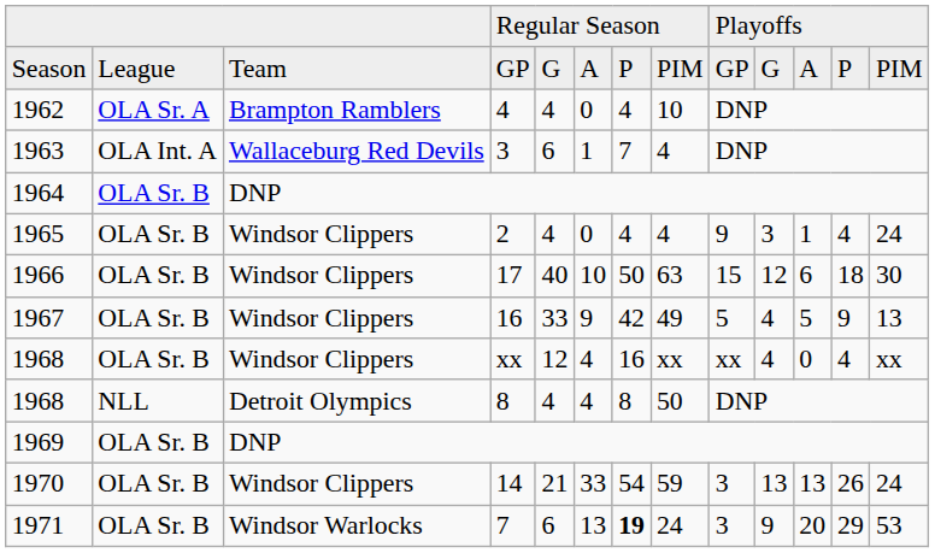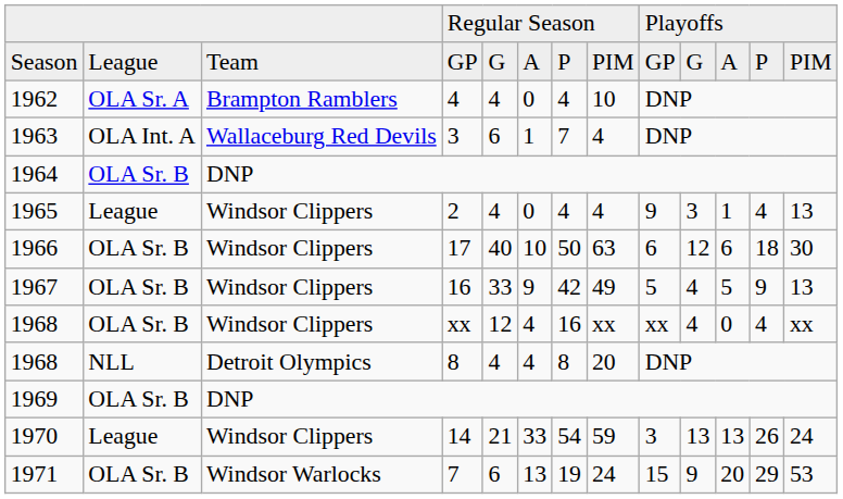1965 | column 2: OLA Sr. B -> League
1965 | column 13: 24 -> 13
1966 | column 9: 15 -> 6
1968 / 8 | column 8: 50 -> 20
1970 | column 2: OLA Sr. B -> League
1971 | column 7: bold -> normal
1971 | column 9: 3 -> 15
